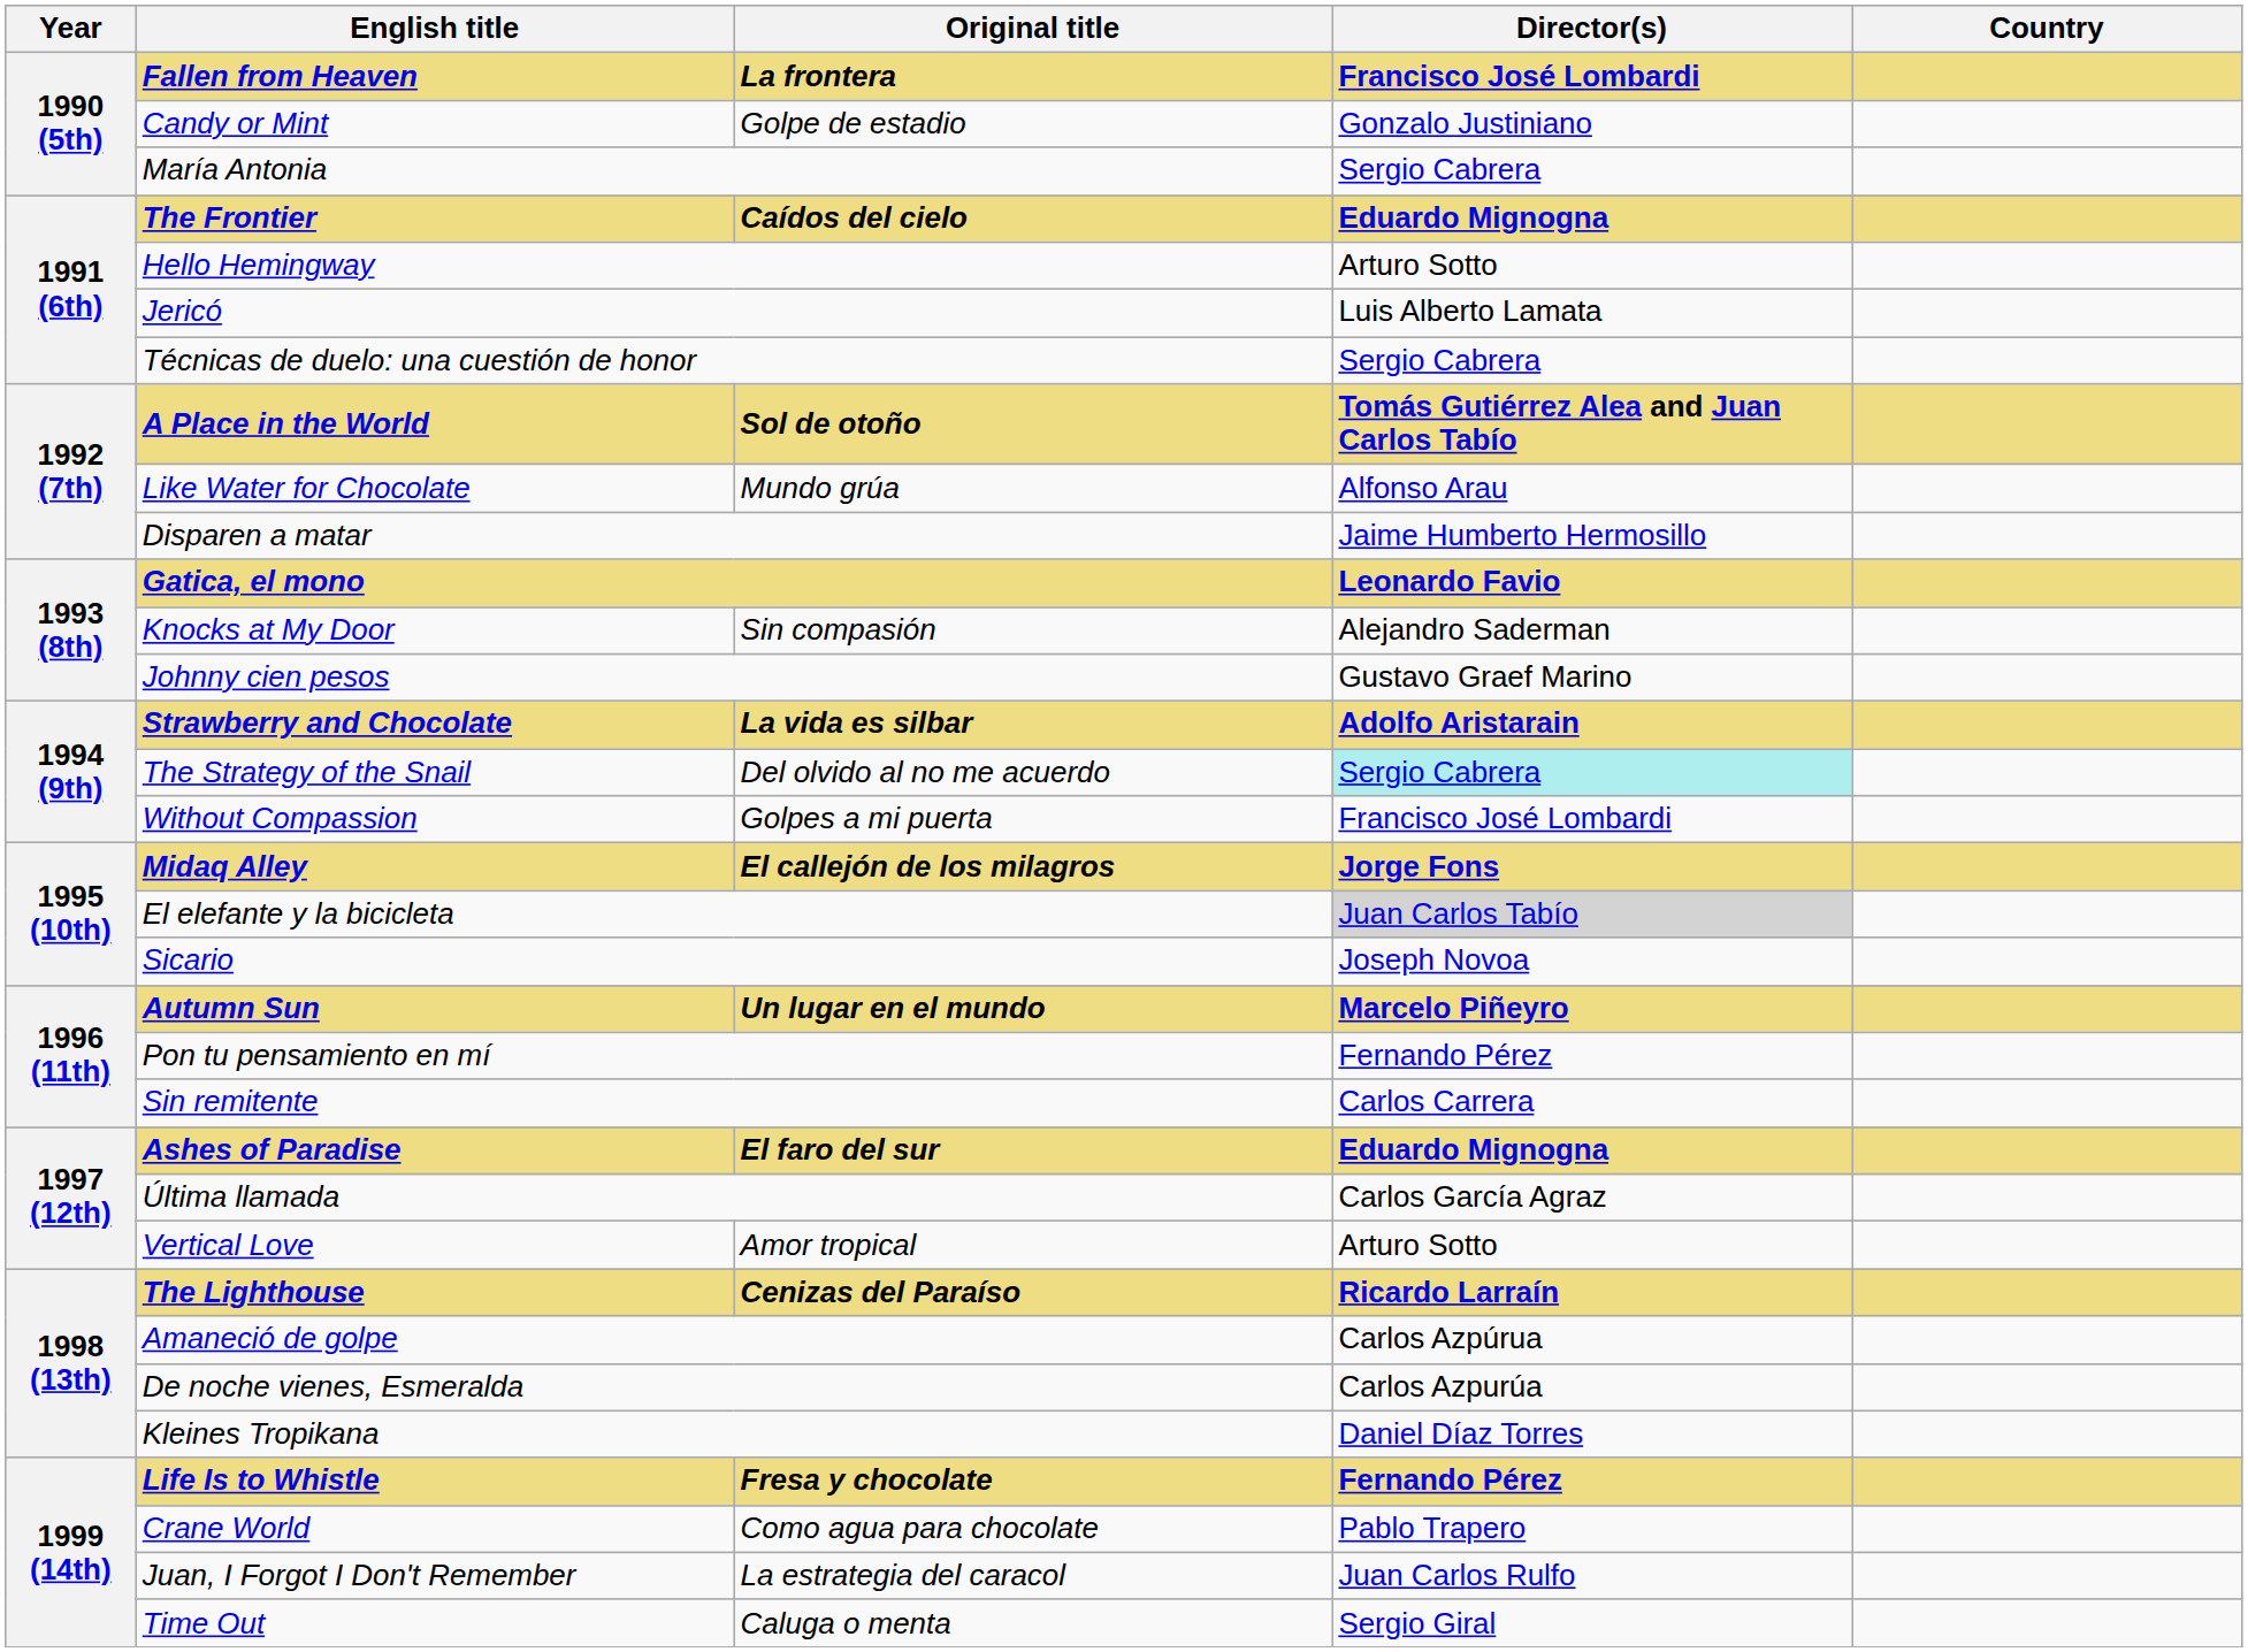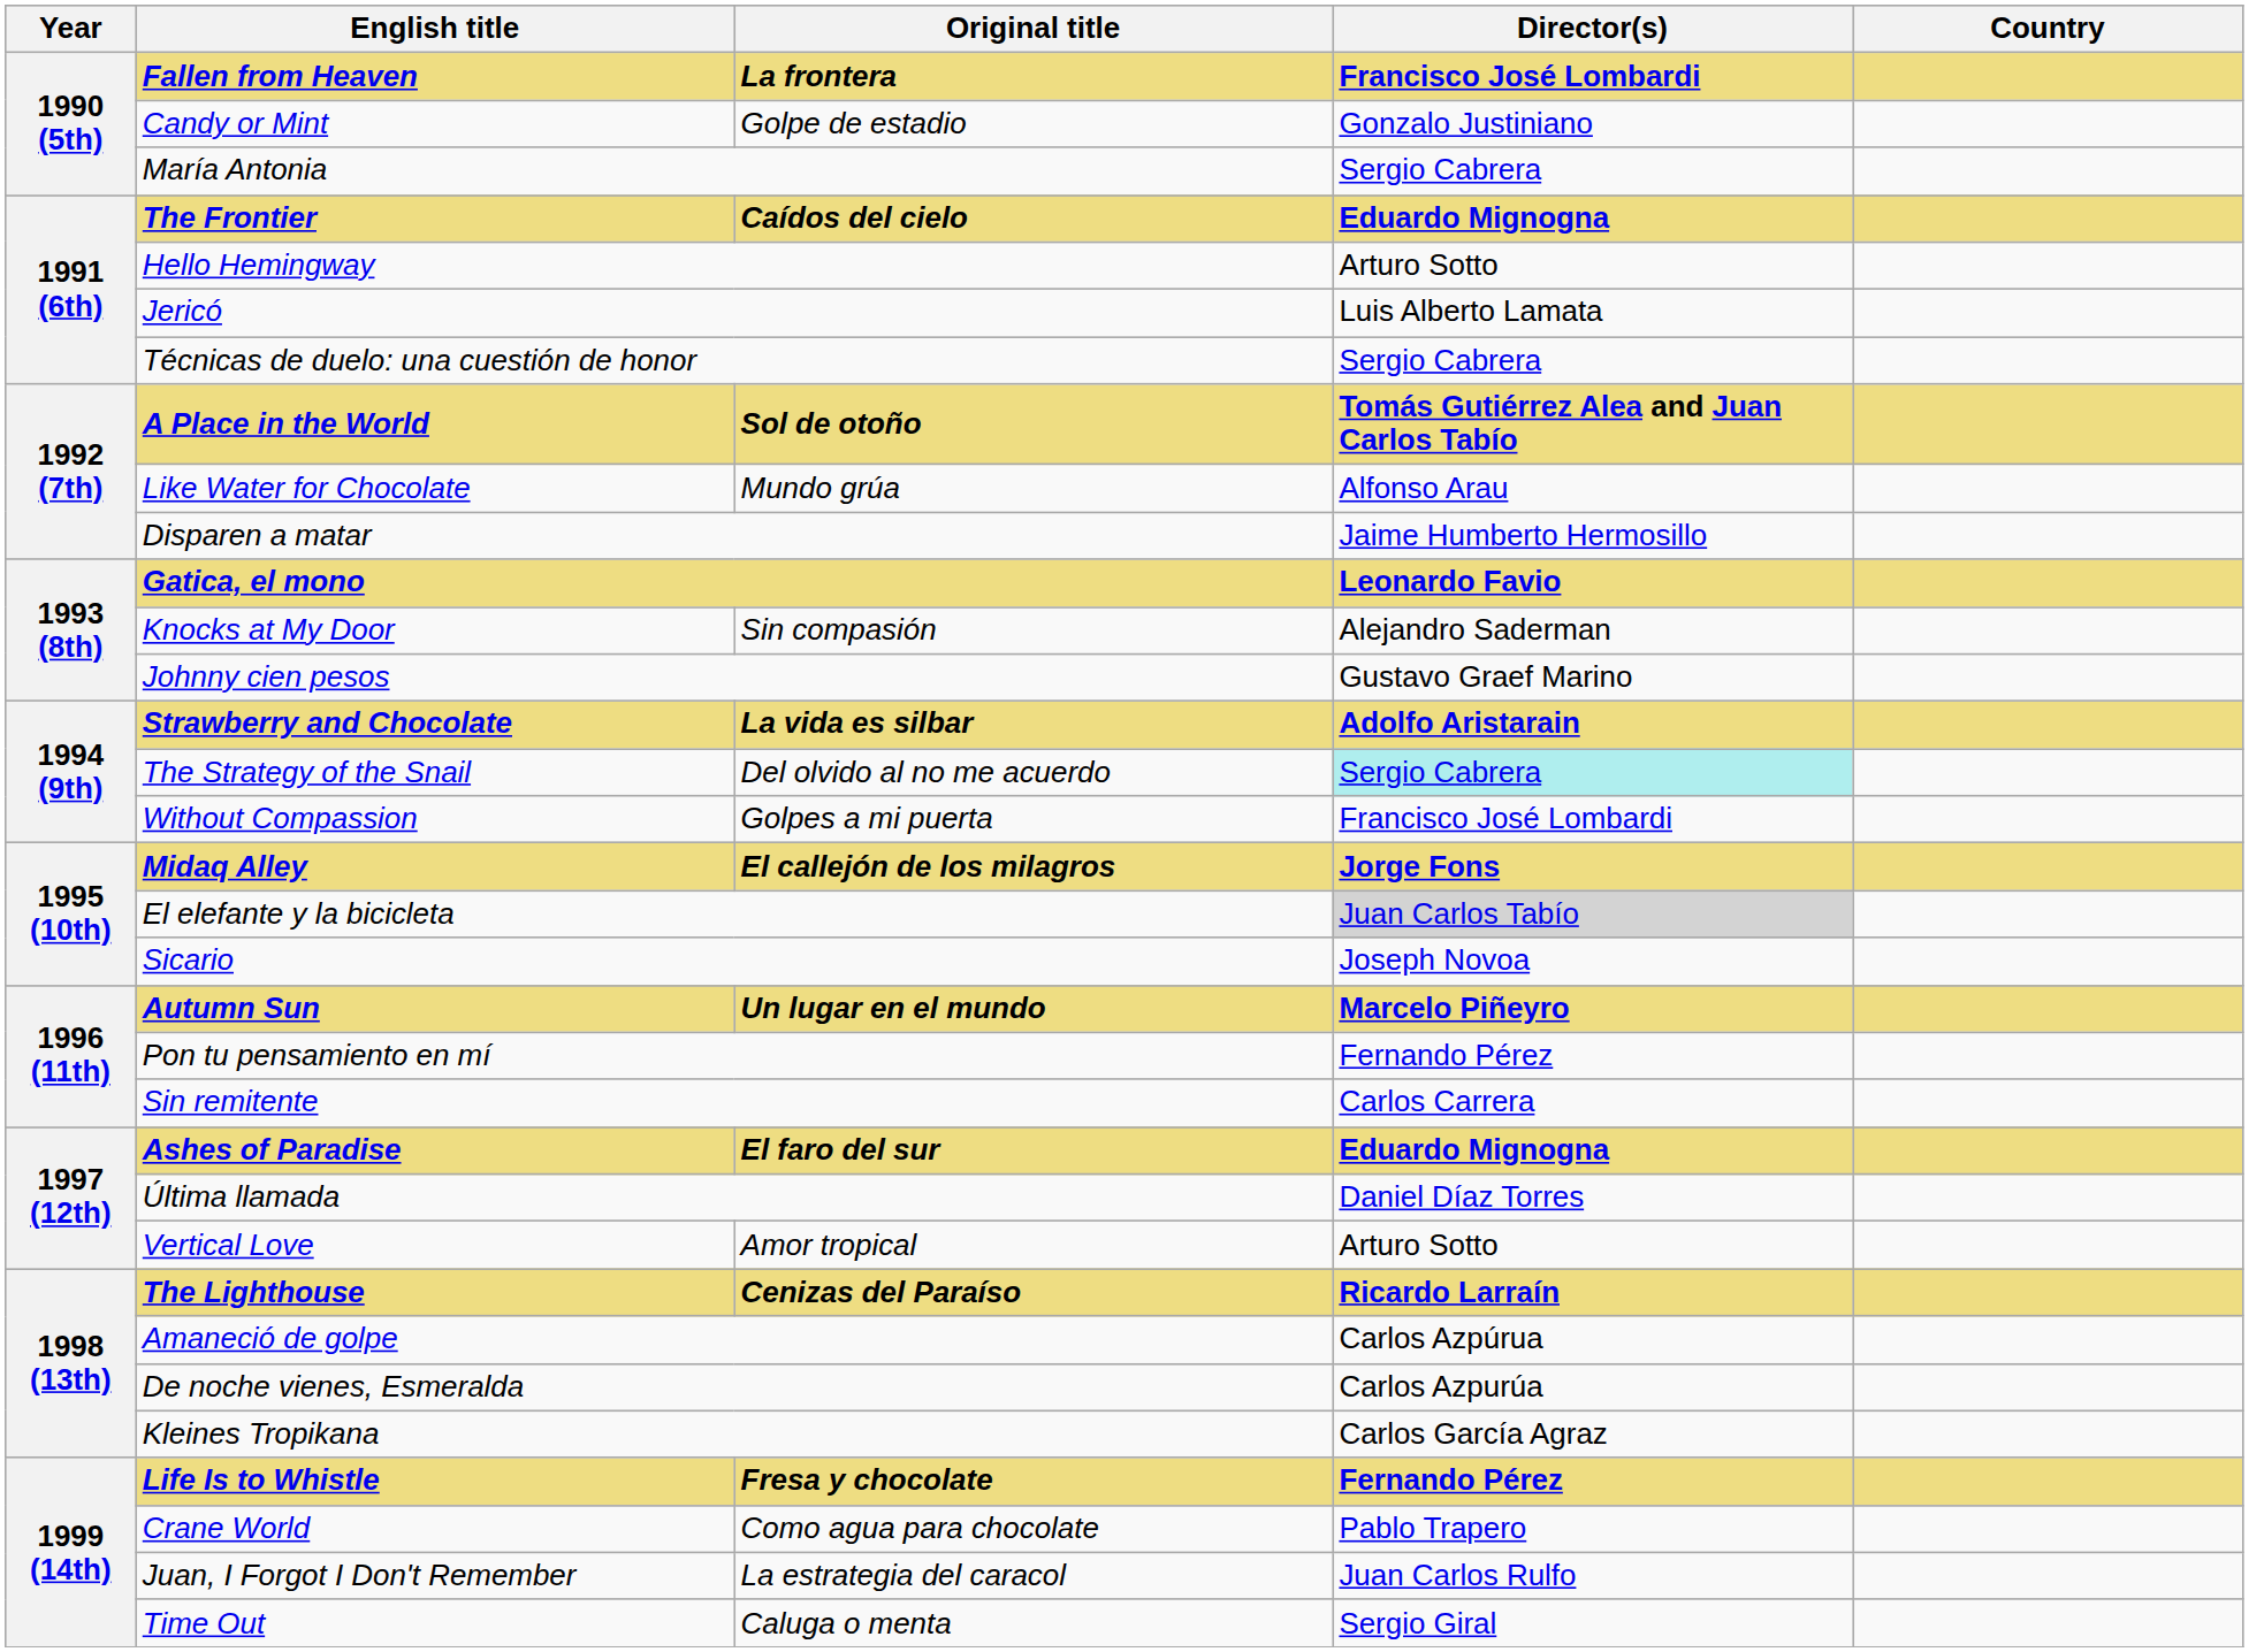Última llamada | Director(s): Carlos García Agraz -> Daniel Díaz Torres
Kleines Tropikana | Director(s): Daniel Díaz Torres -> Carlos García Agraz
